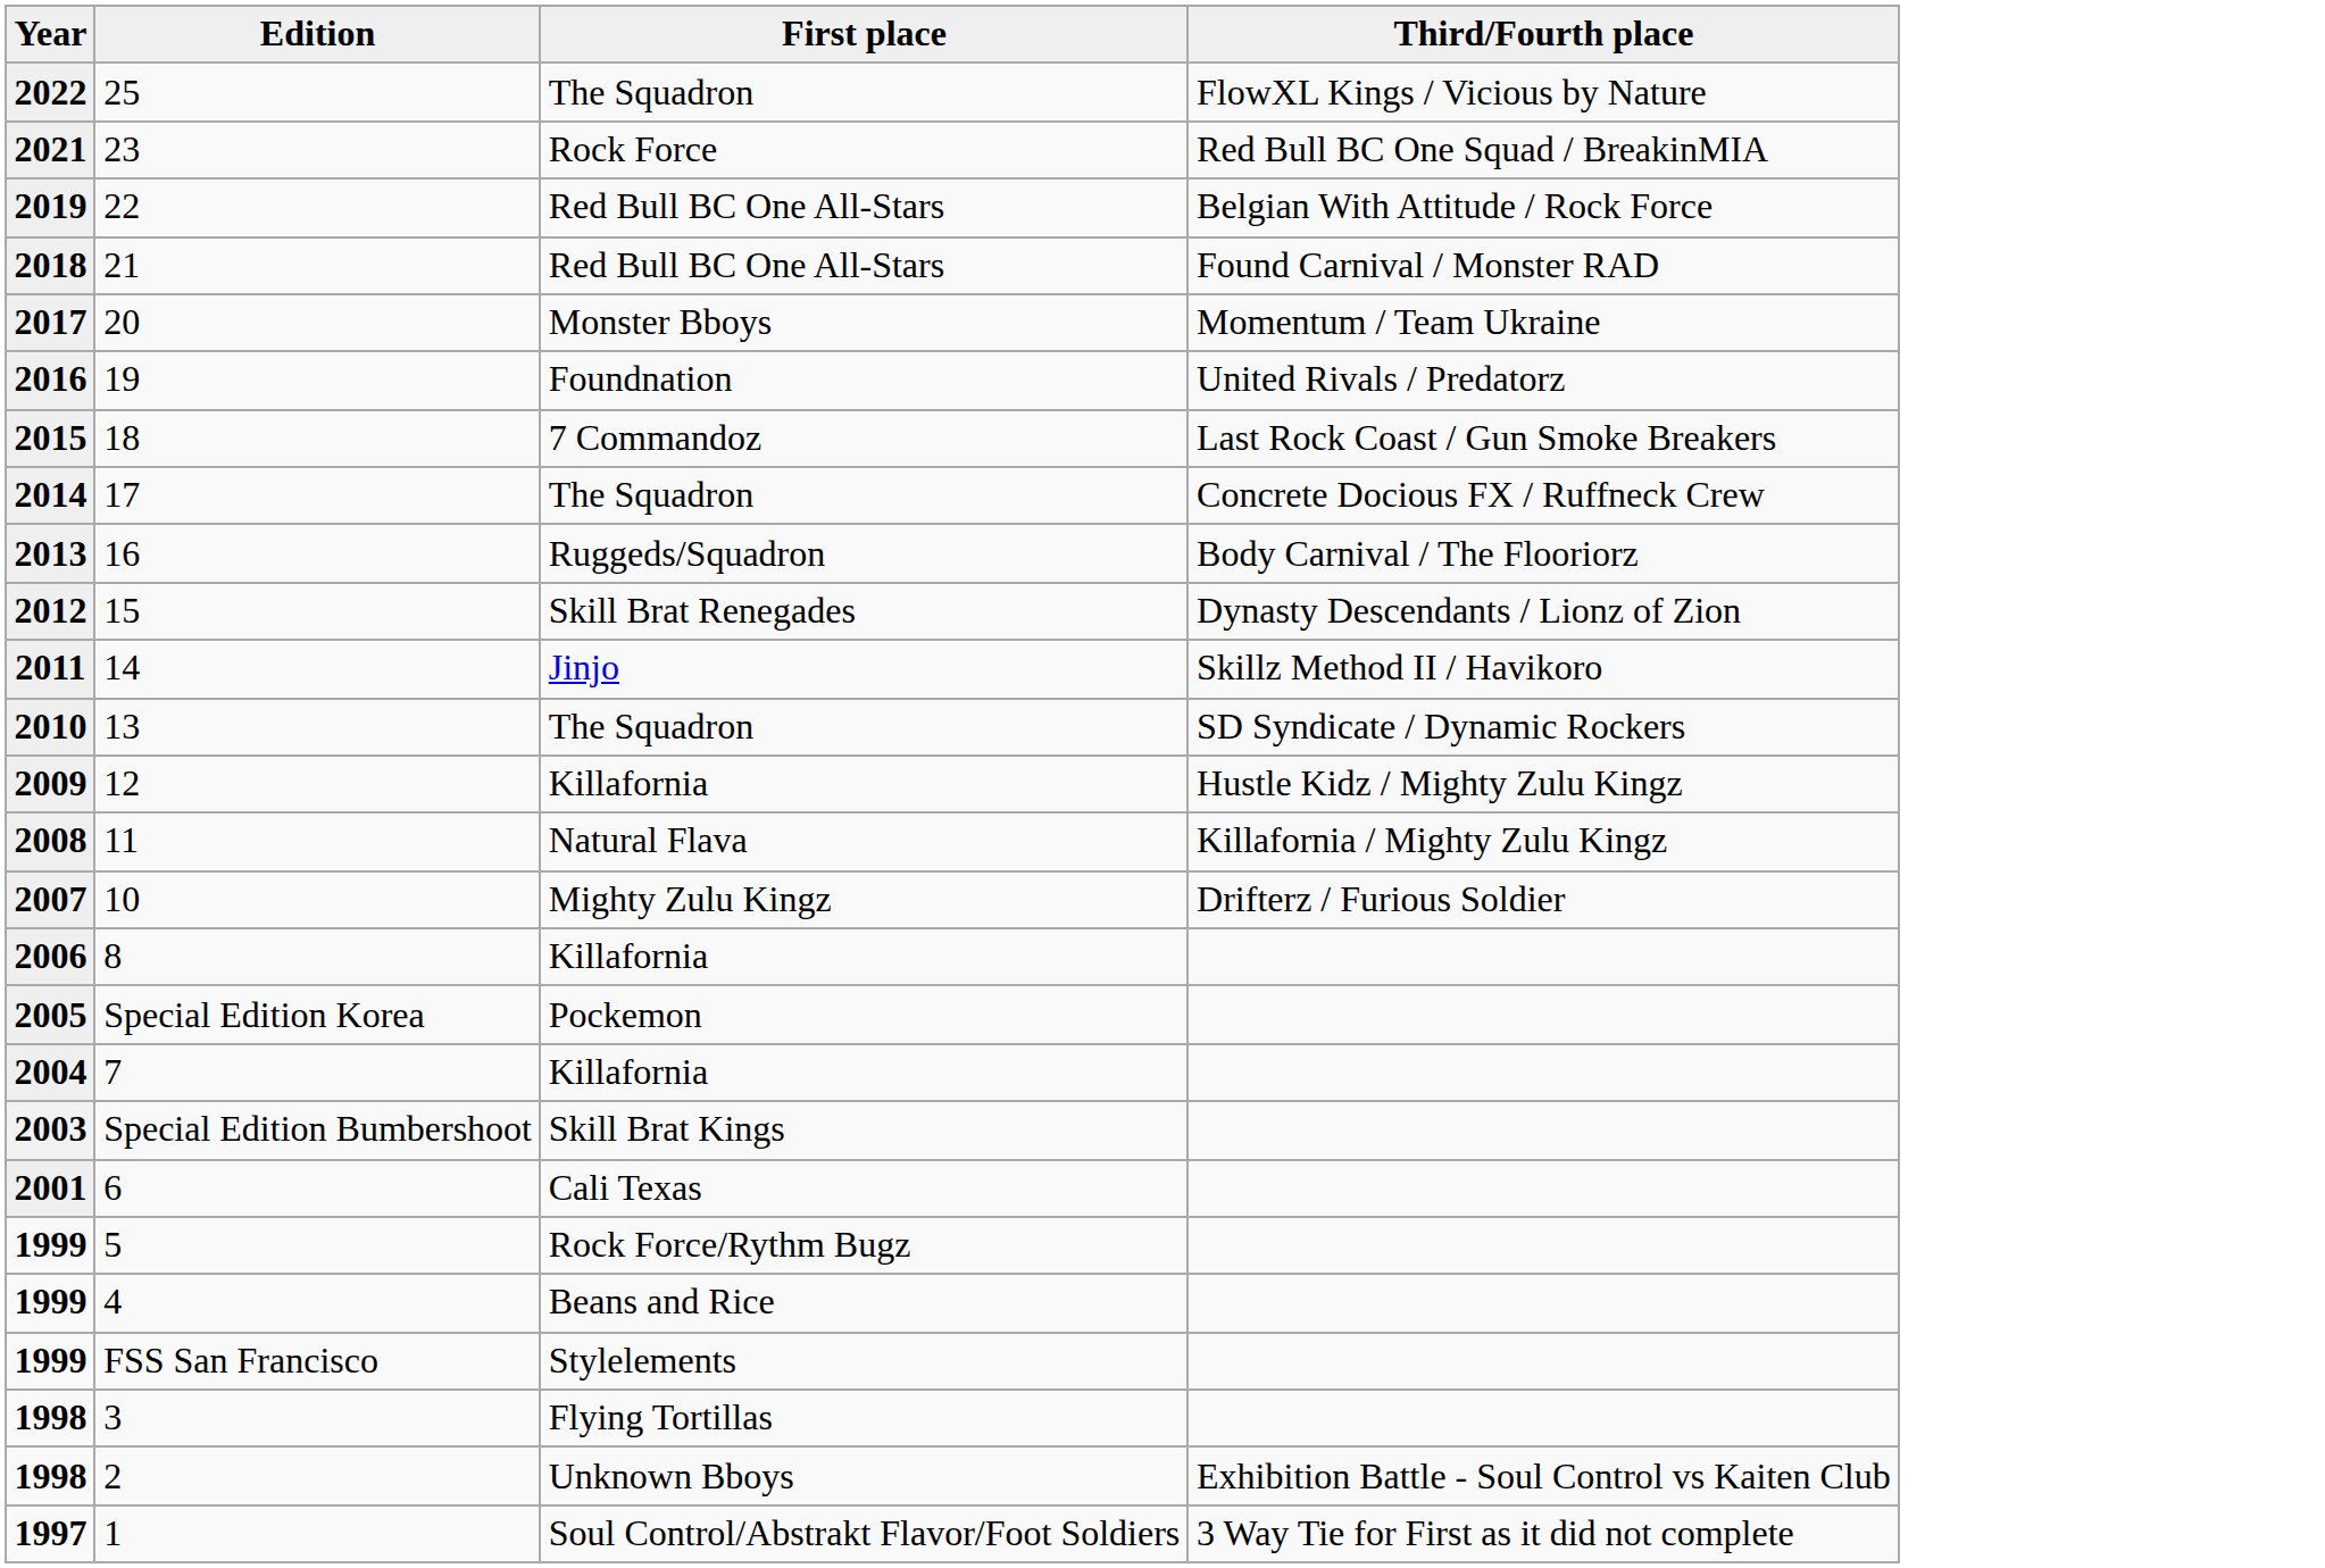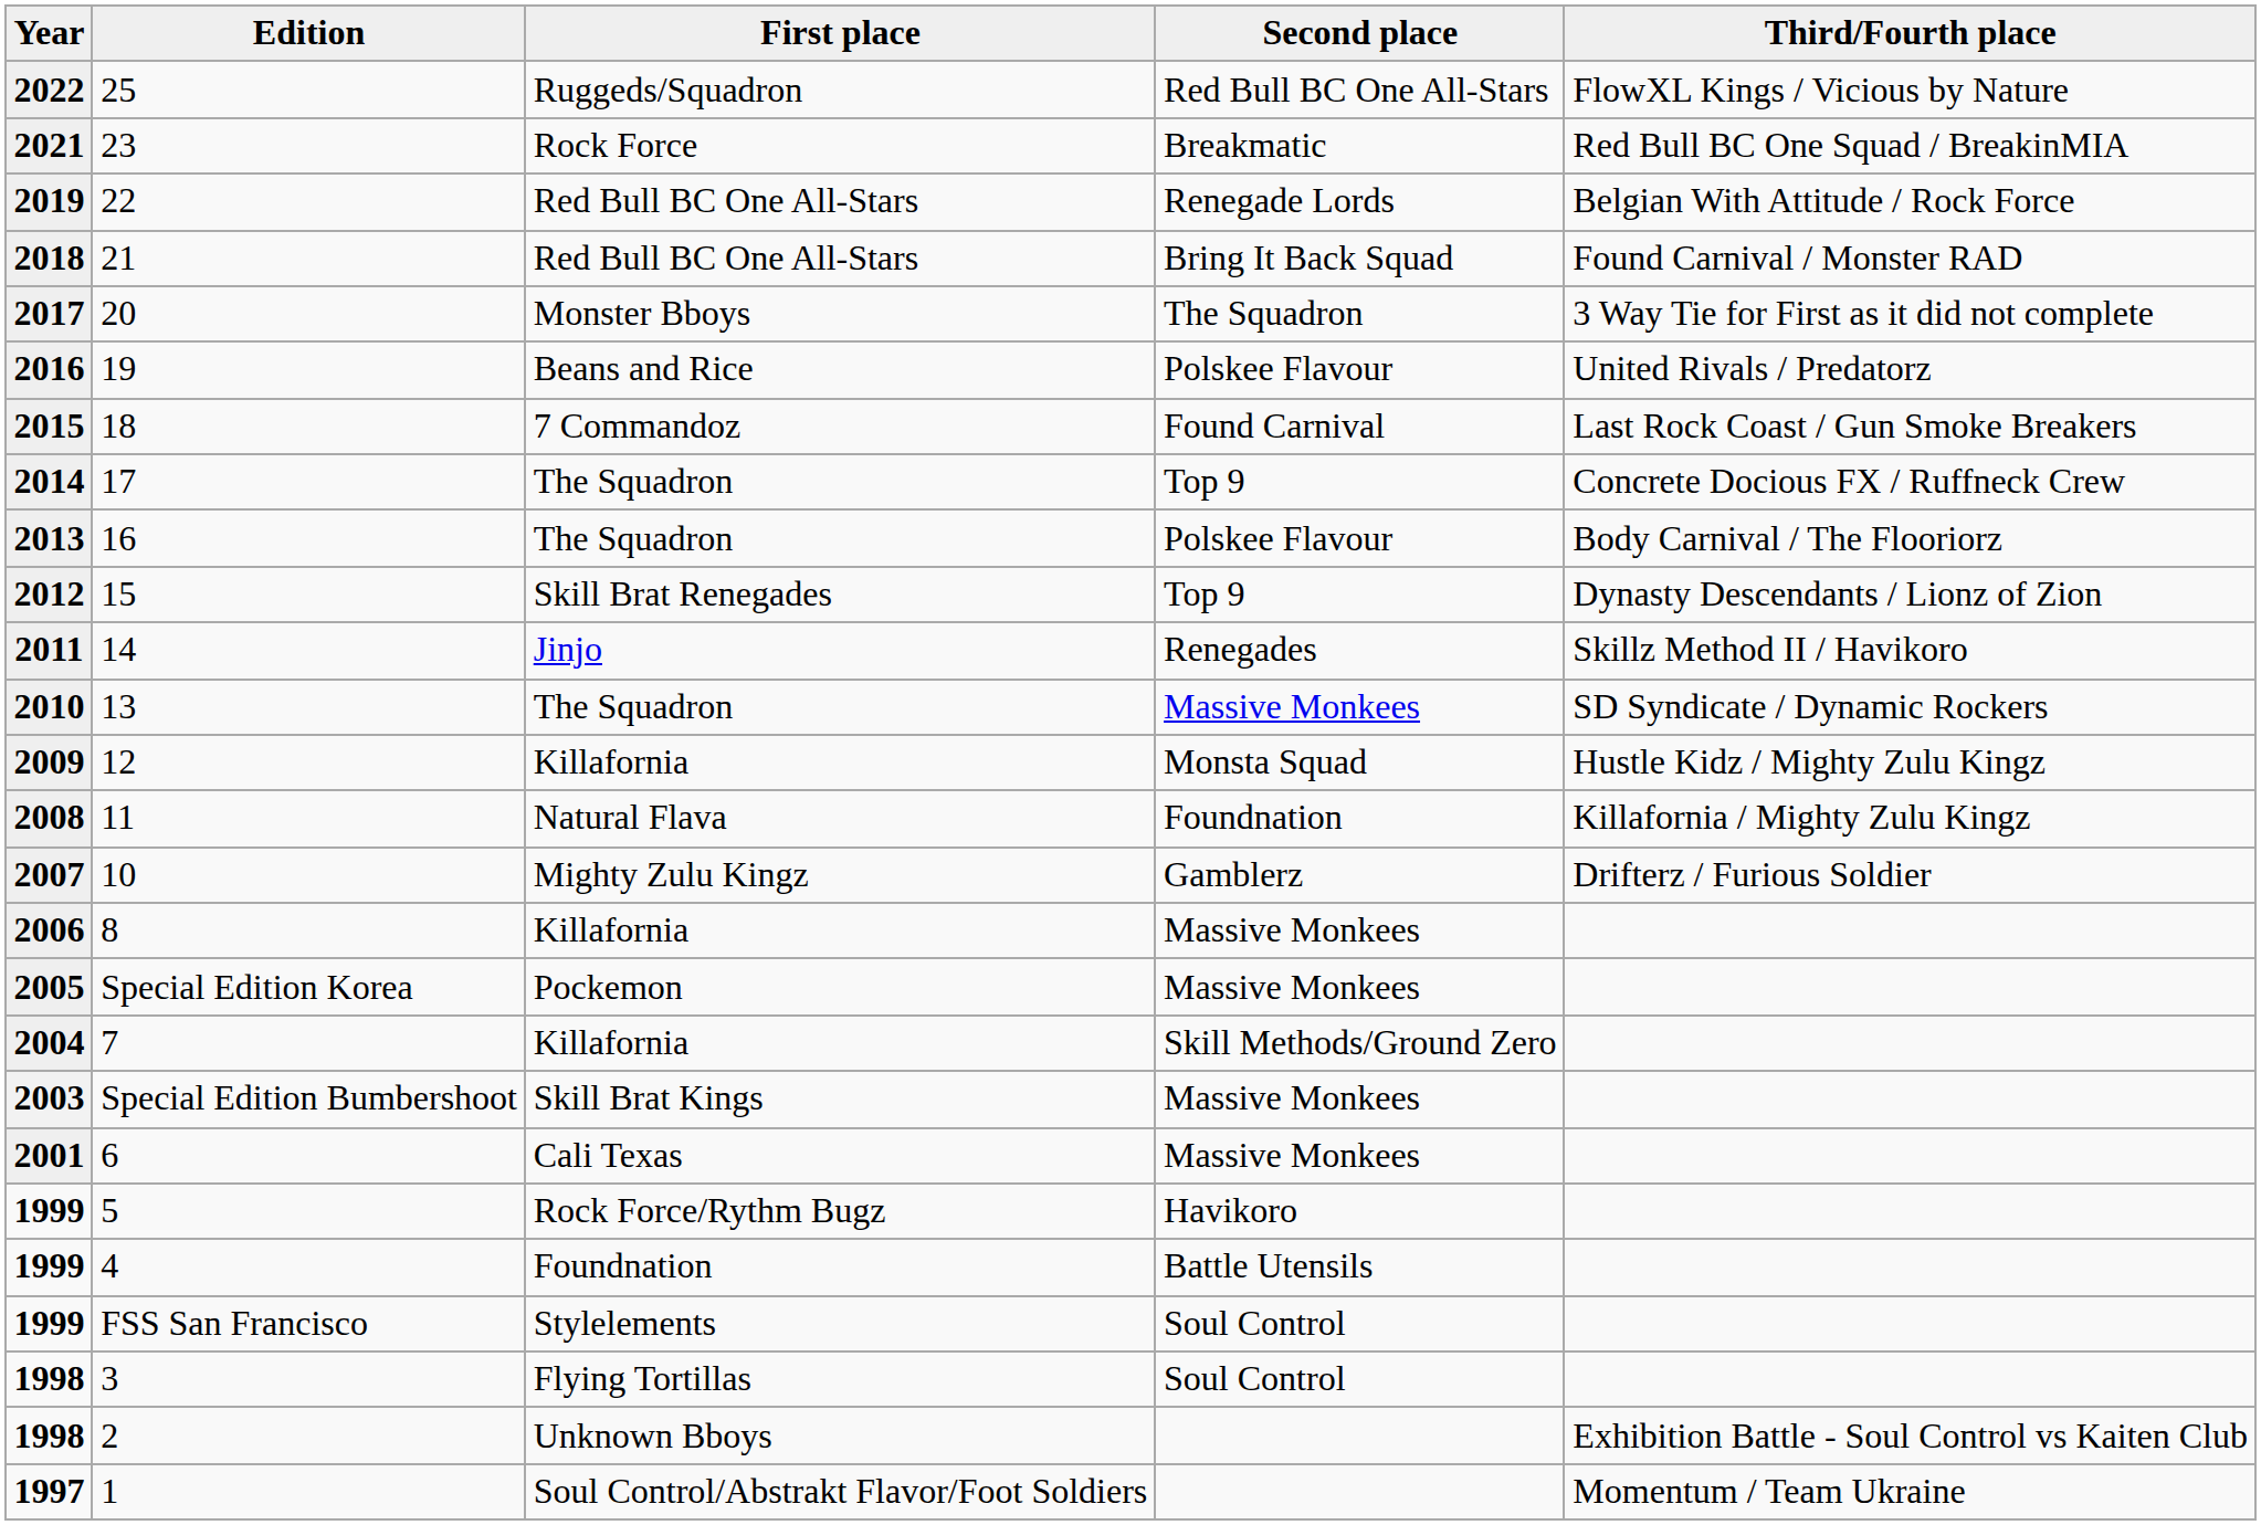+ column: Second place | Red Bull BC One All-Stars | Breakmatic | Renegade Lords | Bring It Back Squad | The Squadron | Polskee Flavour | Found Carnival | Top 9 | Polskee Flavour | Top 9 | Renegades | Massive Monkees | Monsta Squad | Foundnation | Gamblerz | Massive Monkees | Massive Monkees | Skill Methods/Ground Zero | Massive Monkees | Massive Monkees | Havikoro | Battle Utensils | Soul Control | Soul Control
25 | First place: The Squadron -> Ruggeds/Squadron
20 | Third/Fourth place: Momentum / Team Ukraine -> 3 Way Tie for First as it did not complete
19 | First place: Foundnation -> Beans and Rice
16 | First place: Ruggeds/Squadron -> The Squadron
4 | First place: Beans and Rice -> Foundnation
1 | Third/Fourth place: 3 Way Tie for First as it did not complete -> Momentum / Team Ukraine
